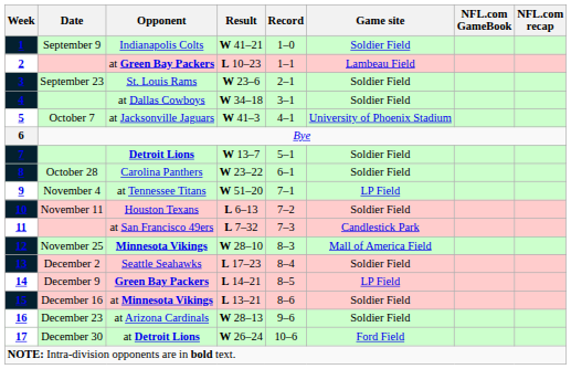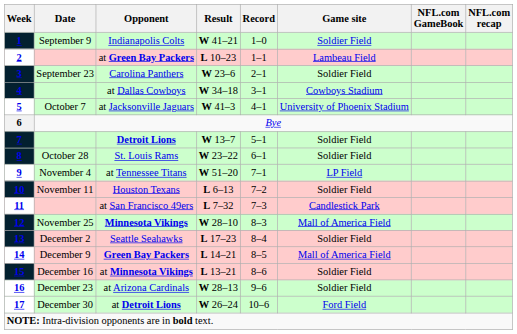3 | Opponent: St. Louis Rams -> Carolina Panthers
4 | Game site: Soldier Field -> Cowboys Stadium
8 | Opponent: Carolina Panthers -> St. Louis Rams
14 | Game site: LP Field -> Mall of America Field
